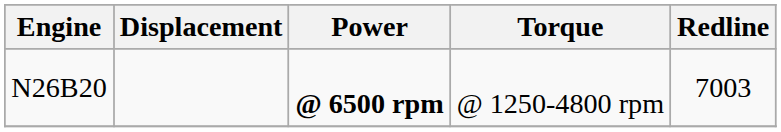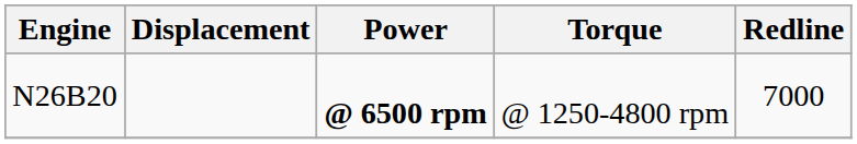N26B20 | Redline: 7003 -> 7000
